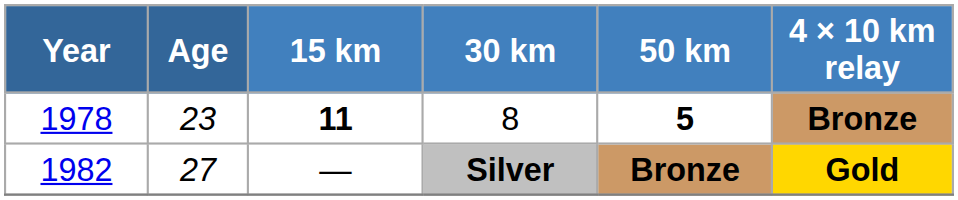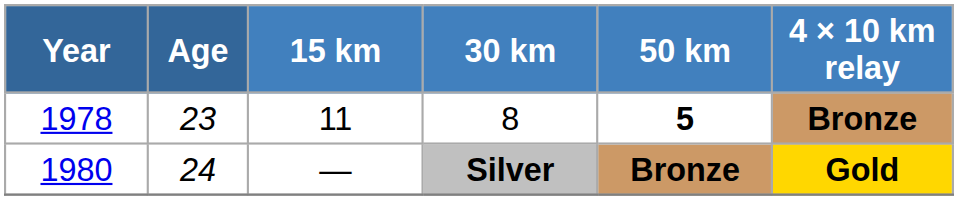8 | 15 km: bold -> normal
Silver | Year: 1982 -> 1980
Silver | Age: 27 -> 24
